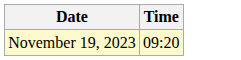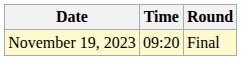+ column: Round | Final
